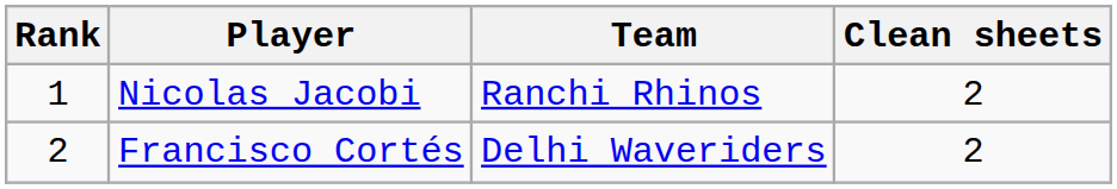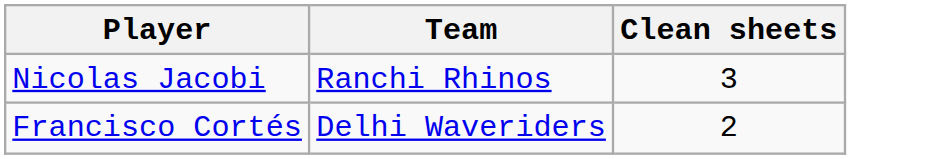- column: Rank | 1 | 2
Nicolas Jacobi | Clean sheets: 2 -> 3
